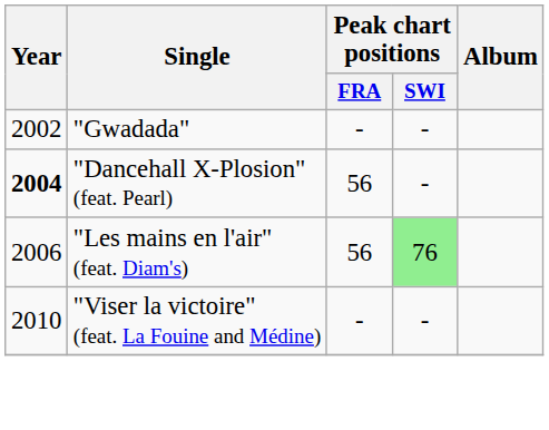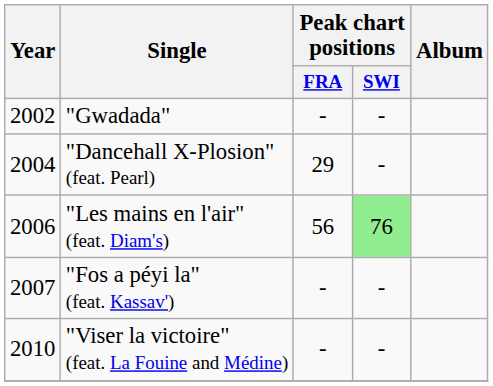"Dancehall X-Plosion" (feat. Pearl) | Year: bold -> normal
"Dancehall X-Plosion" (feat. Pearl) | Peak chart positions / FRA: 56 -> 29
+ row: 2007 | "Fos a péyi la" (feat. Kassav') | - | -
